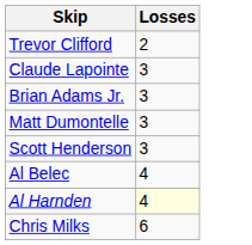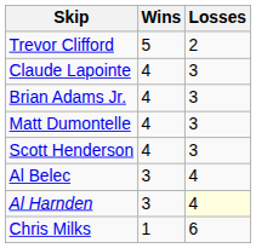+ column: Wins | 5 | 4 | 4 | 4 | 4 | 3 | 3 | 1
